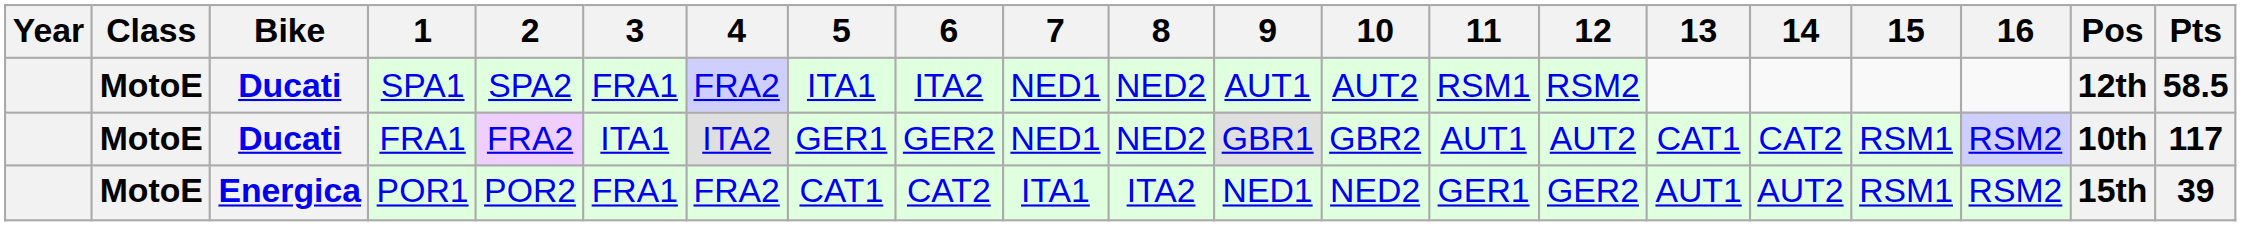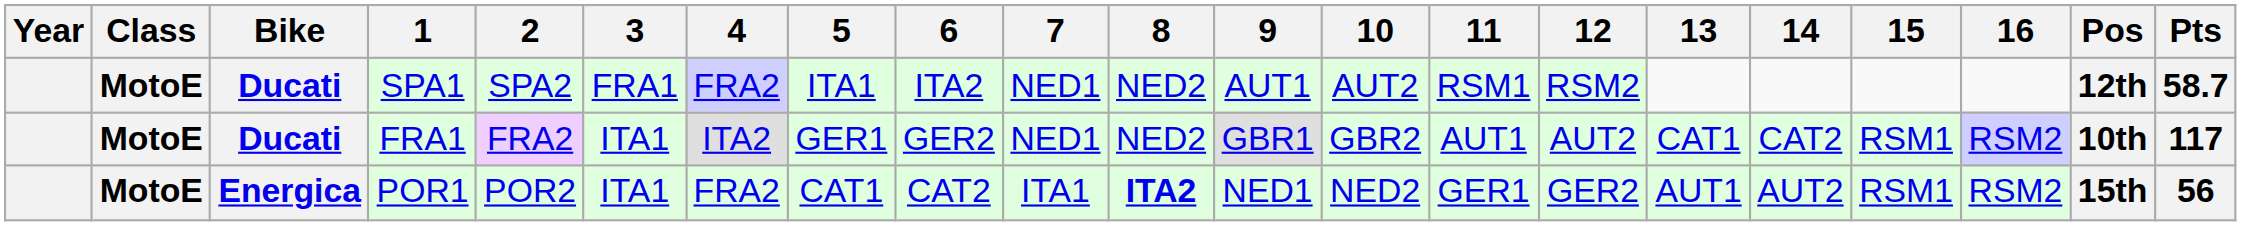SPA1 | Pts: 58.5 -> 58.7
POR1 | 3: FRA1 -> ITA1
POR1 | 8: normal -> bold
POR1 | Pts: 39 -> 56
